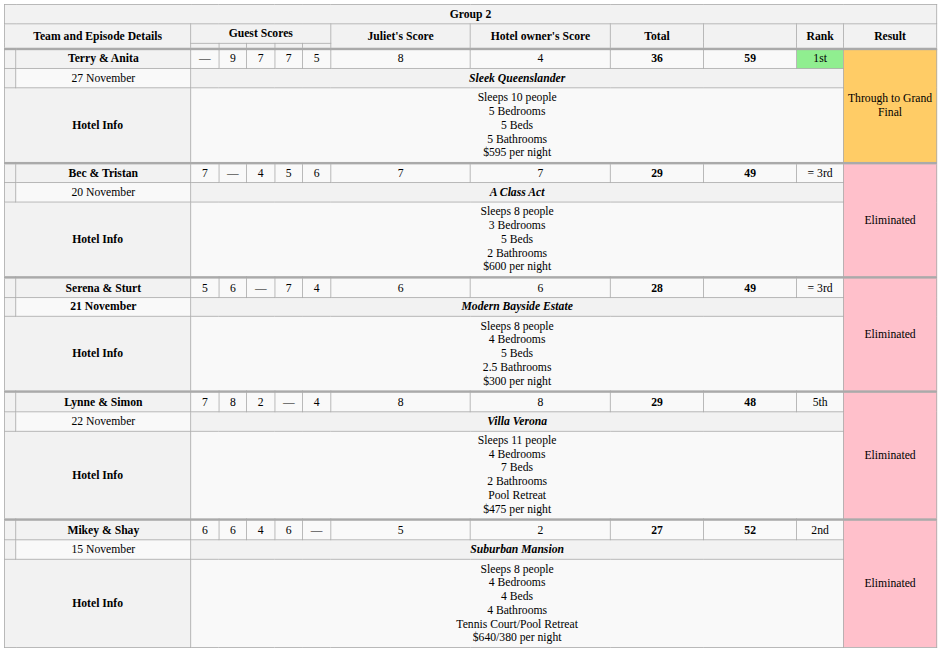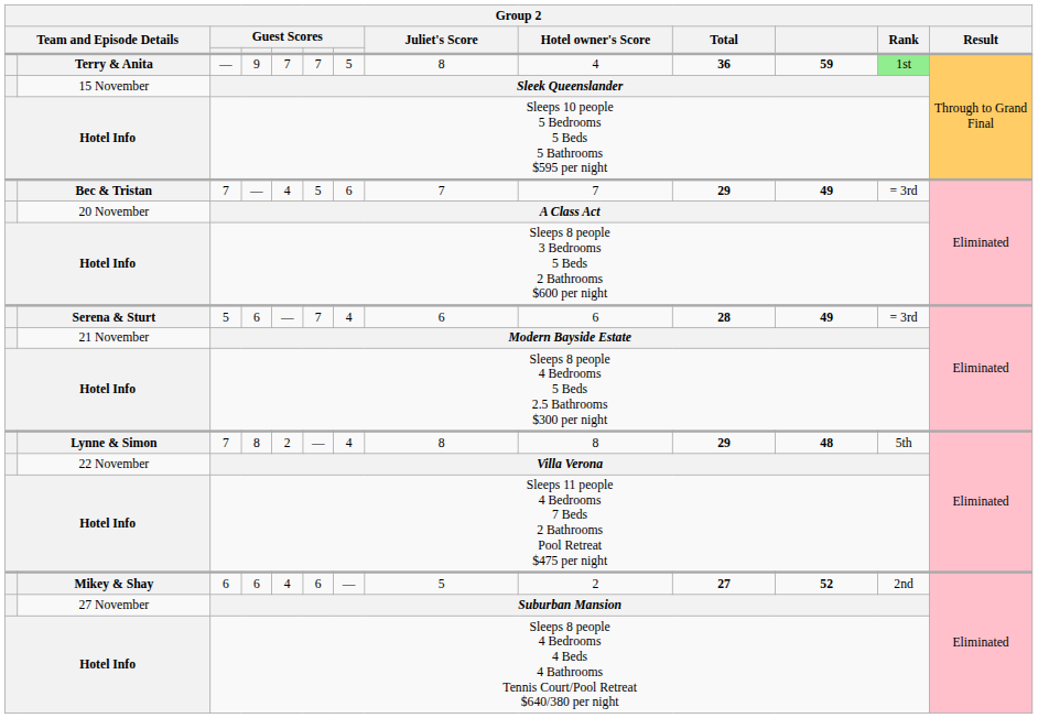Sleek Queenslander | column 2: 27 November -> 15 November
Modern Bayside Estate | column 2: bold -> normal
Suburban Mansion | column 2: 15 November -> 27 November
